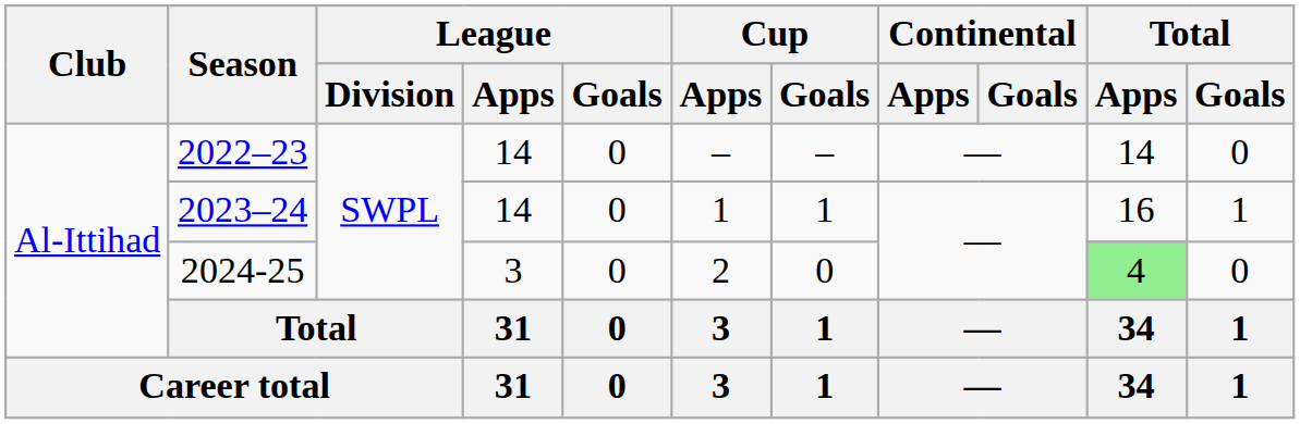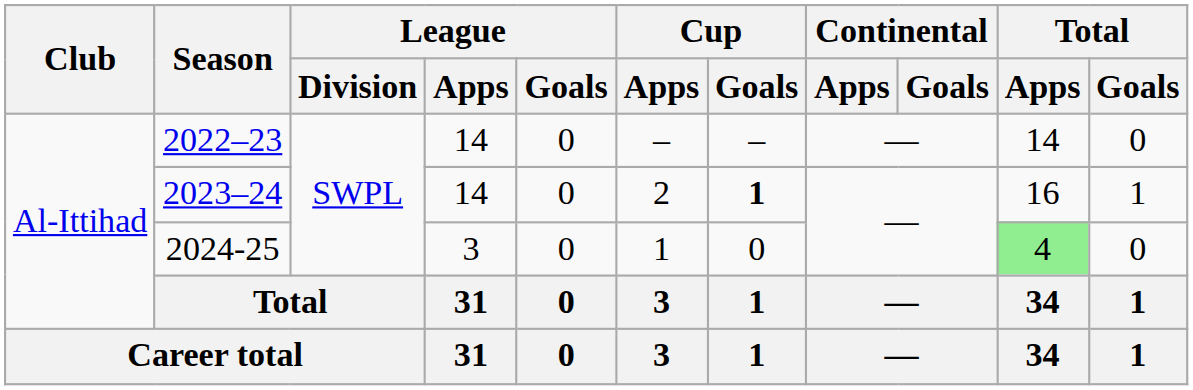2023–24 | Cup / Apps: 1 -> 2
2023–24 | Cup / Goals: normal -> bold
2024-25 | Cup / Apps: 2 -> 1
